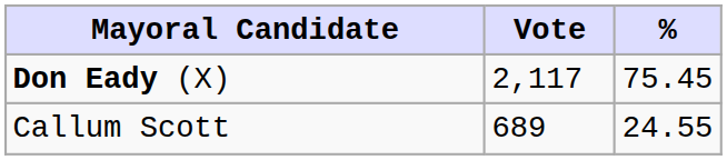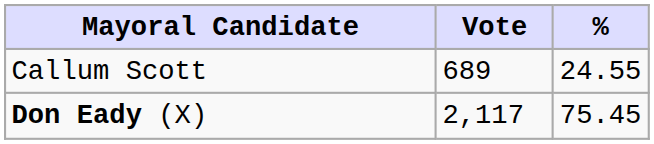rows swapped: Don Eady (X) <-> Callum Scott
